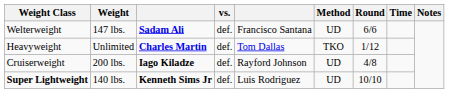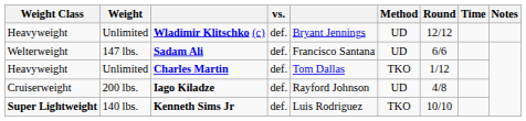+ row: Heavyweight | Unlimited | Wladimir Klitschko (c) | def. | Bryant Jennings | UD | 12/12
Kenneth Sims Jr | Method: UD -> TKO
